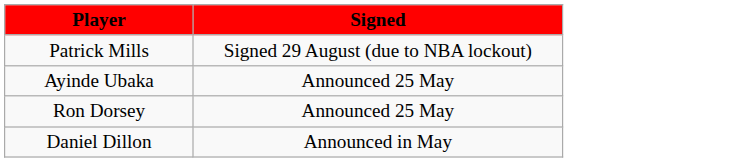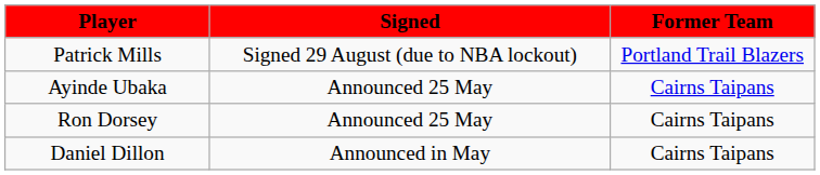+ column: Former Team | Portland Trail Blazers | Cairns Taipans | Cairns Taipans | Cairns Taipans
